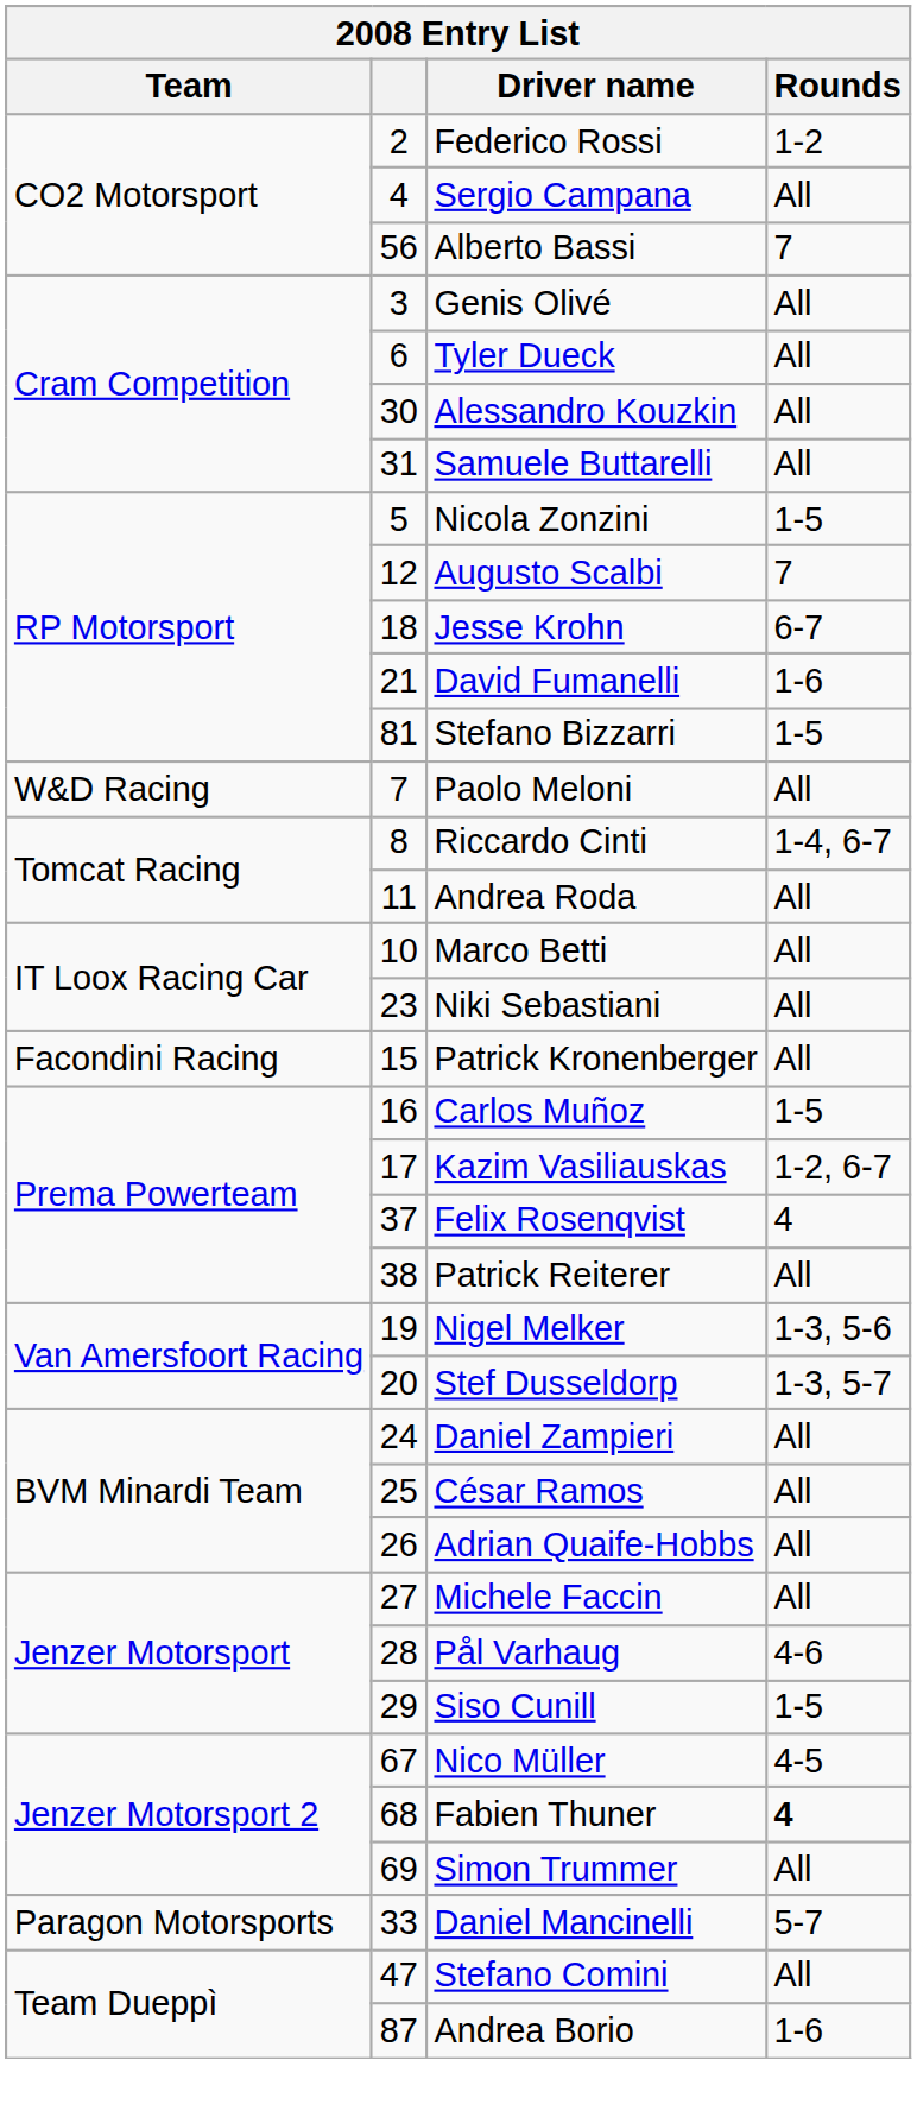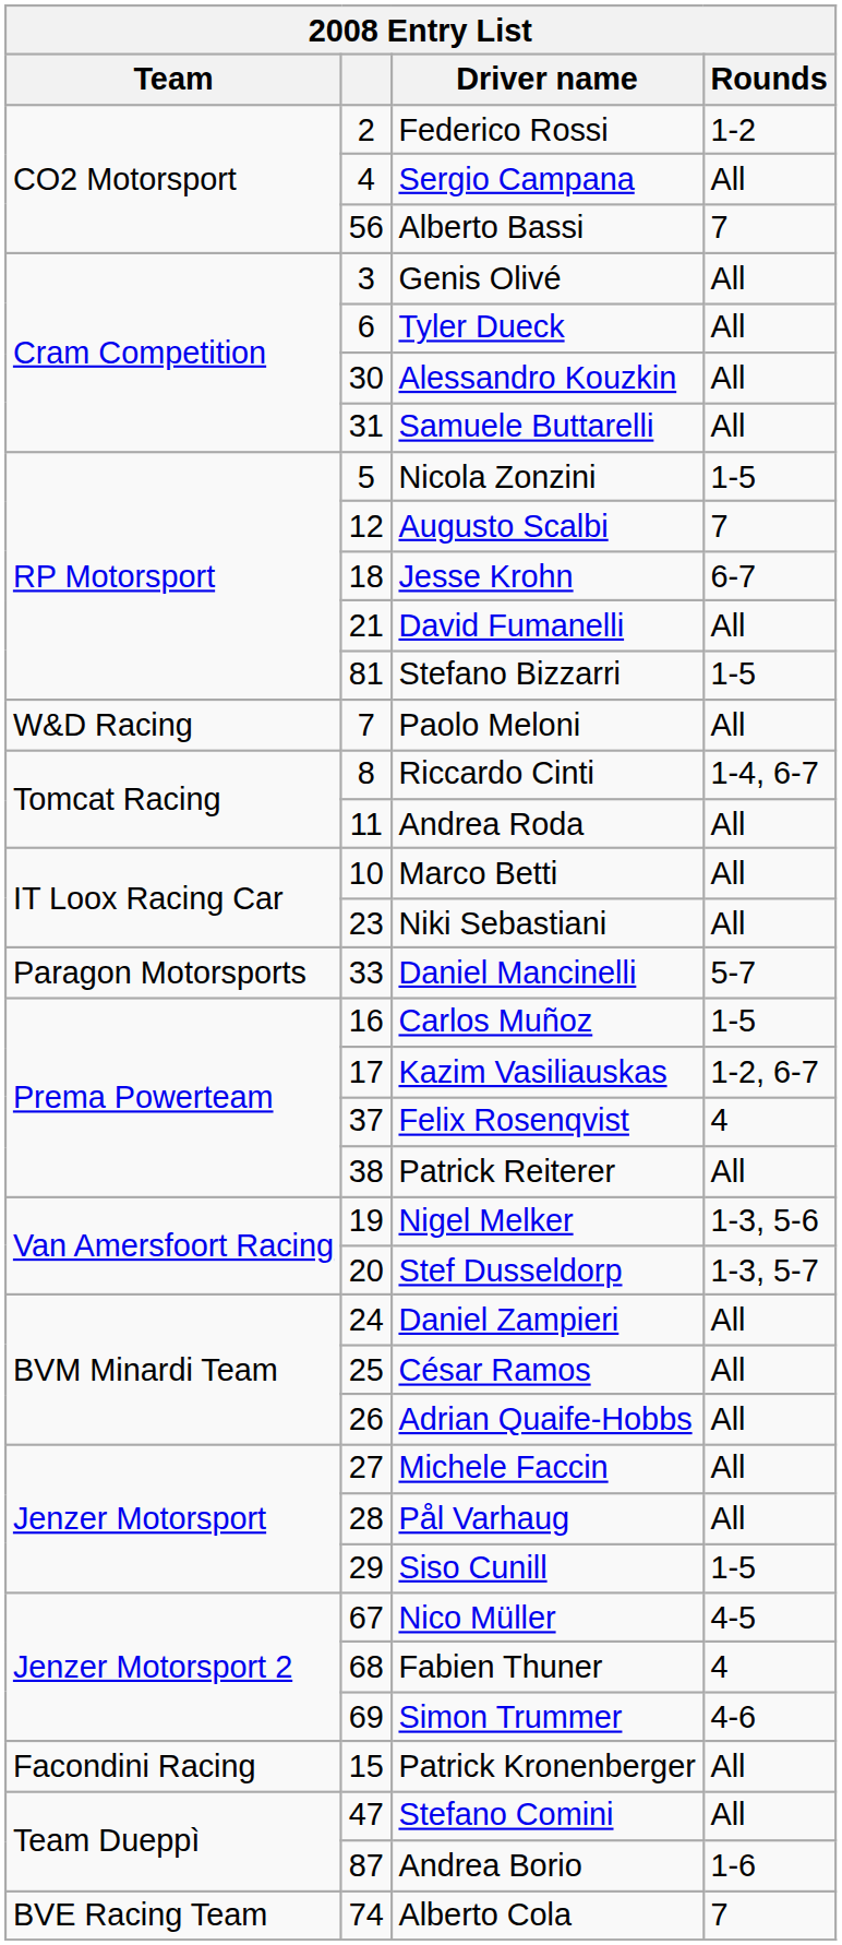David Fumanelli | Rounds: 1-6 -> All
rows swapped: Patrick Kronenberger <-> Daniel Mancinelli
Pål Varhaug | Rounds: 4-6 -> All
Fabien Thuner | Rounds: bold -> normal
Simon Trummer | Rounds: All -> 4-6
+ row: BVE Racing Team | 74 | Alberto Cola | 7
